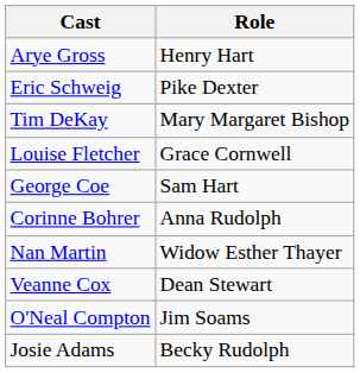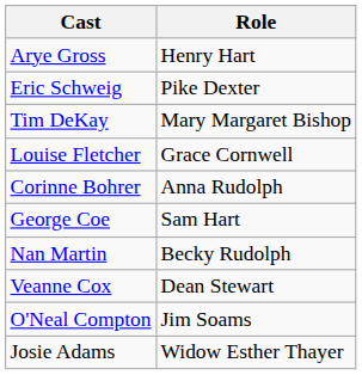rows swapped: Corinne Bohrer <-> George Coe
Nan Martin | Role: Widow Esther Thayer -> Becky Rudolph
Josie Adams | Role: Becky Rudolph -> Widow Esther Thayer
